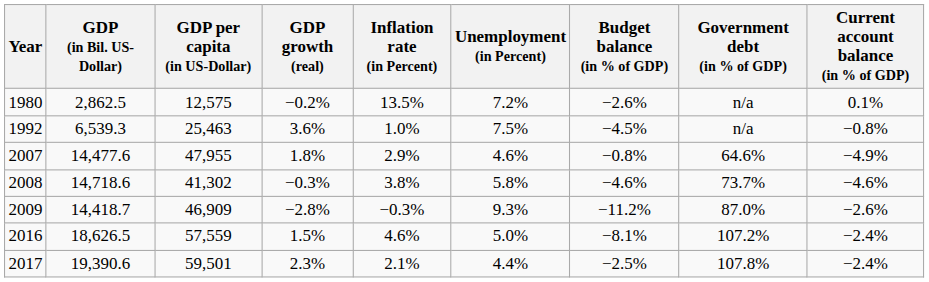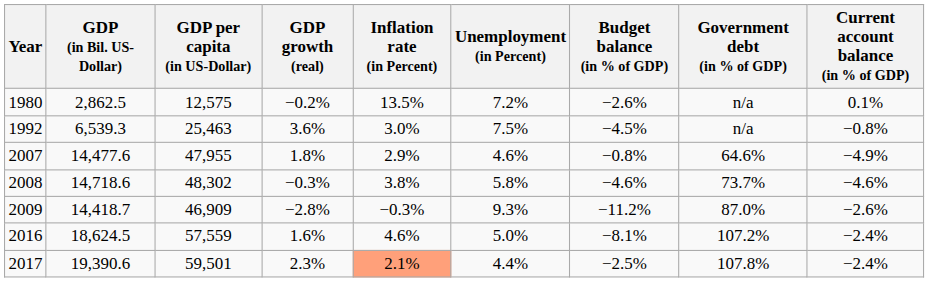1992 | Inflation rate (in Percent): 1.0% -> 3.0%
2008 | GDP per capita (in US-Dollar): 41,302 -> 48,302
2016 | GDP (in Bil. US-Dollar): 18,626.5 -> 18,624.5
2016 | GDP growth (real): 1.5% -> 1.6%
2017 | Inflation rate (in Percent): no background -> lightsalmon background
